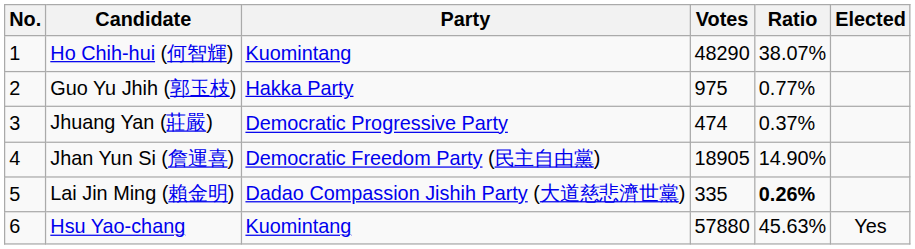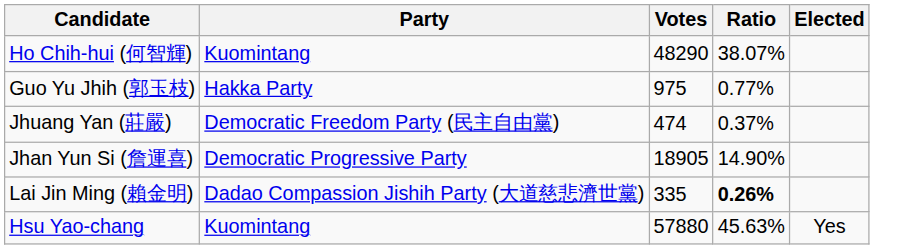- column: No. | 1 | 2 | 3 | 4 | 5 | 6
Jhuang Yan (莊嚴) | Party: Democratic Progressive Party -> Democratic Freedom Party (民主自由黨)
Jhan Yun Si (詹運喜) | Party: Democratic Freedom Party (民主自由黨) -> Democratic Progressive Party
